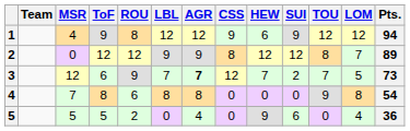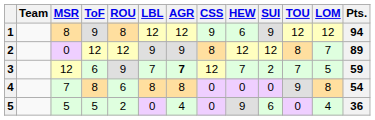1 | MSR: 4 -> 8
3 | Pts.: 73 -> 59
